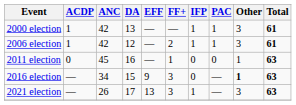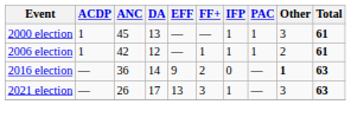2000 election | ANC: 42 -> 45
2006 election | FF+: 2 -> 1
2006 election | Other: 3 -> 2
- row: 2011 election | 0 | 45 | 16 | — | 1 | 0 | 0 | 1 | 63
2016 election | ANC: 34 -> 36
2016 election | DA: 15 -> 14
2016 election | FF+: 3 -> 2
